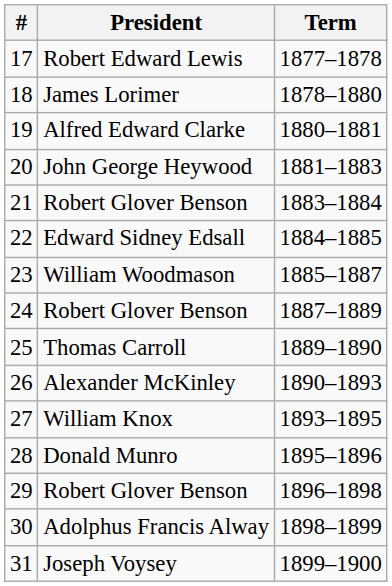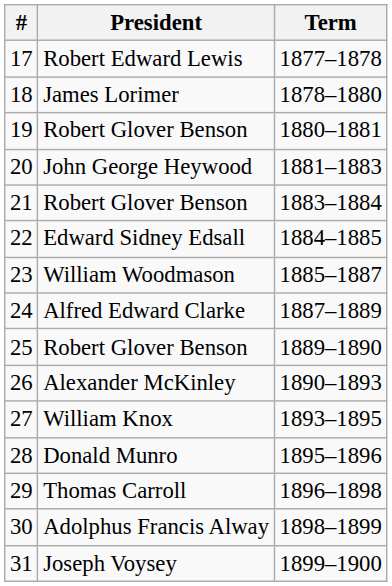19 | President: Alfred Edward Clarke -> Robert Glover Benson
24 | President: Robert Glover Benson -> Alfred Edward Clarke
25 | President: Thomas Carroll -> Robert Glover Benson
29 | President: Robert Glover Benson -> Thomas Carroll
